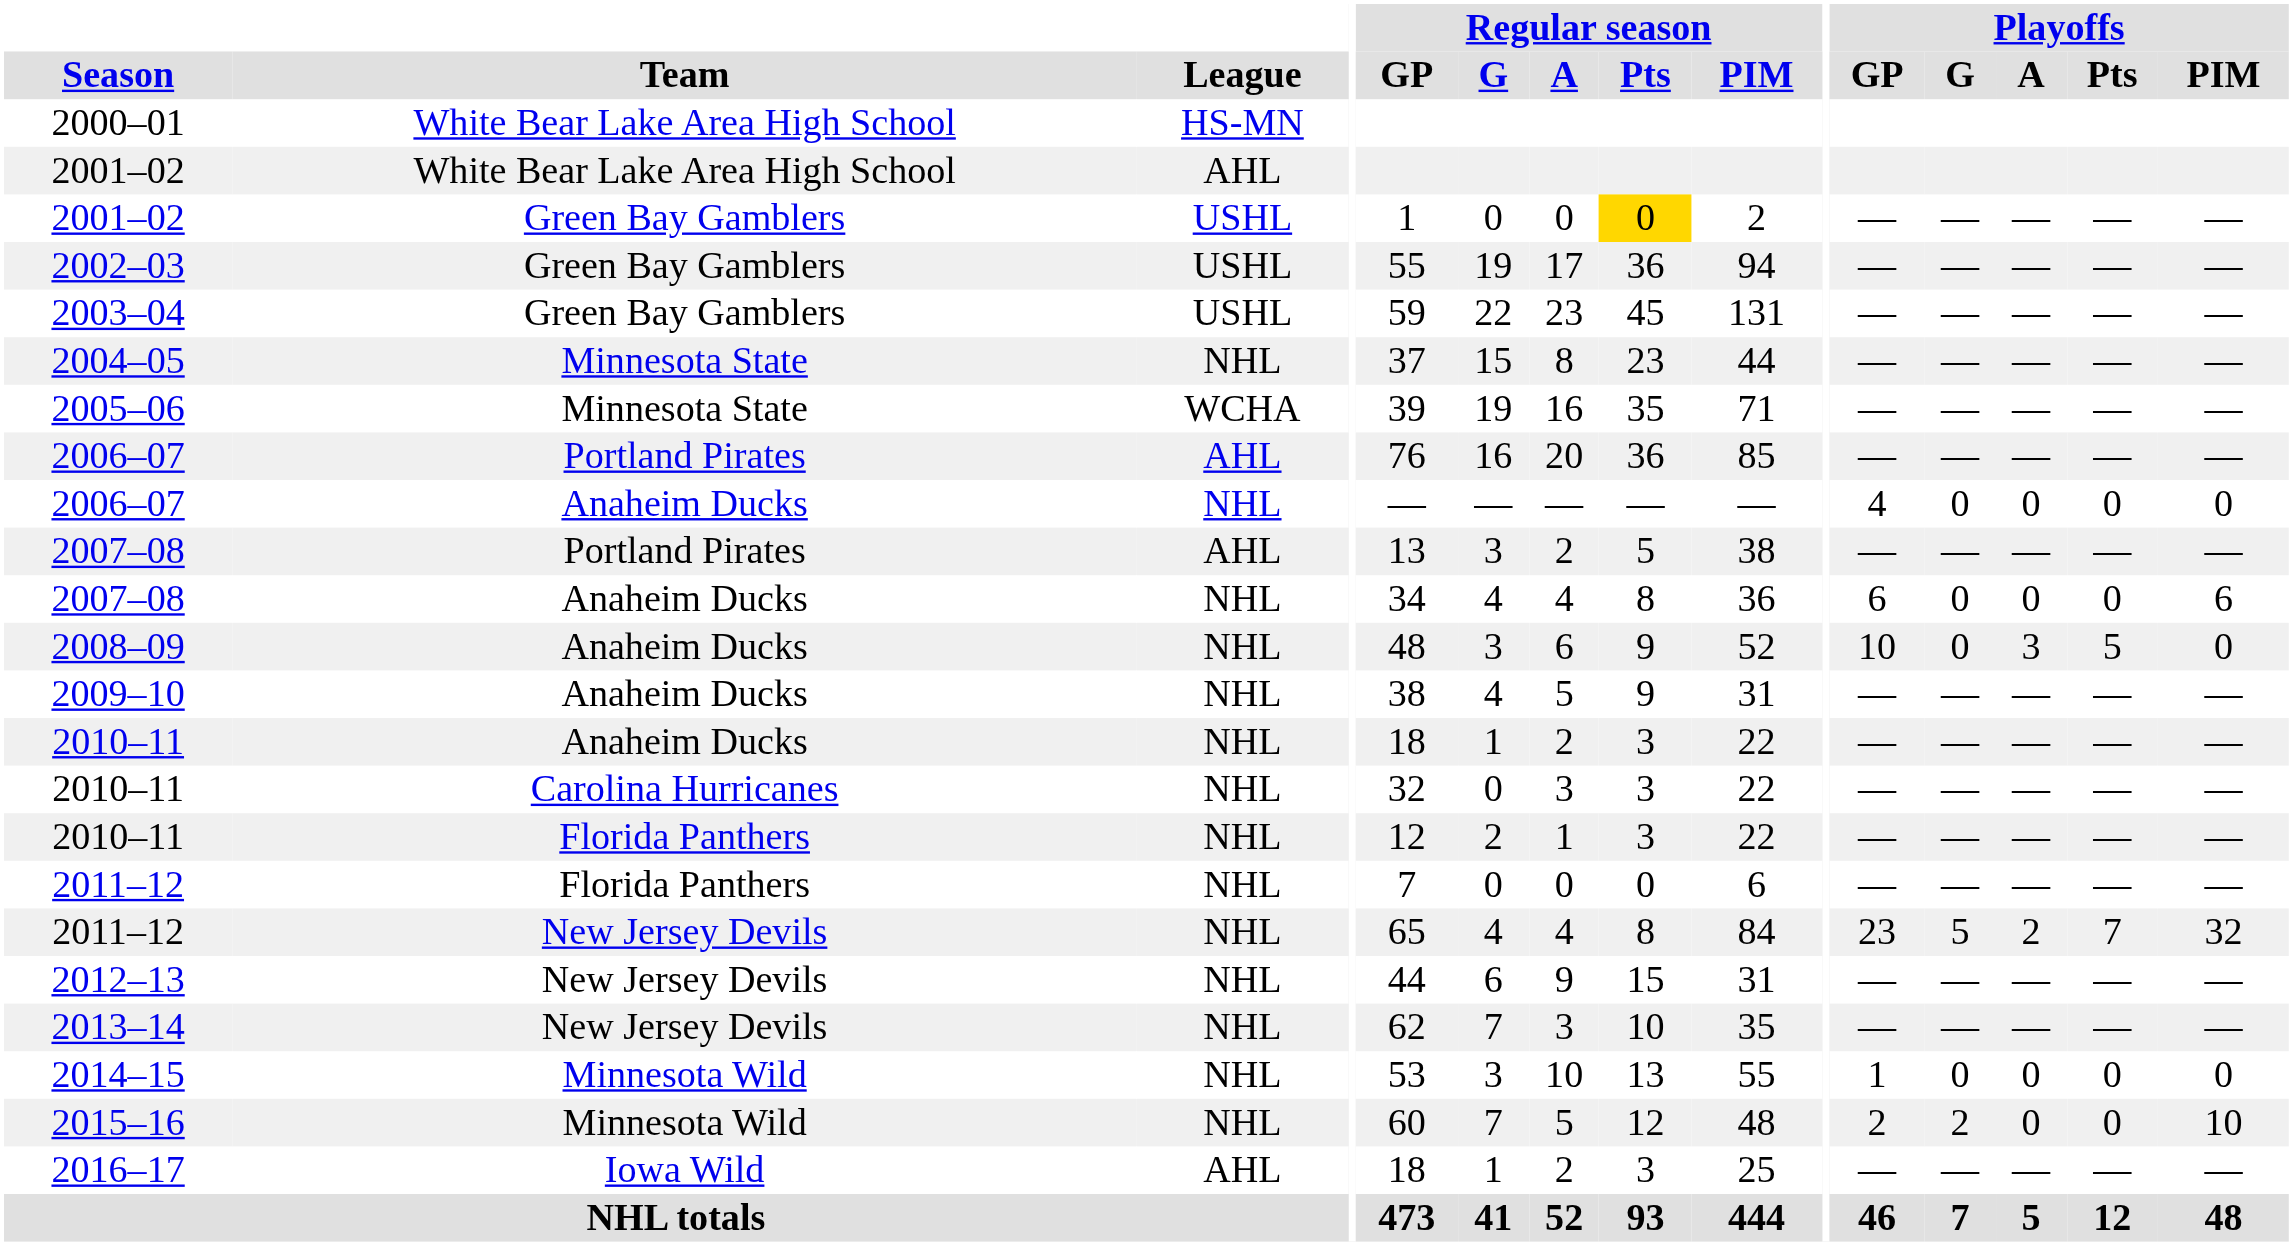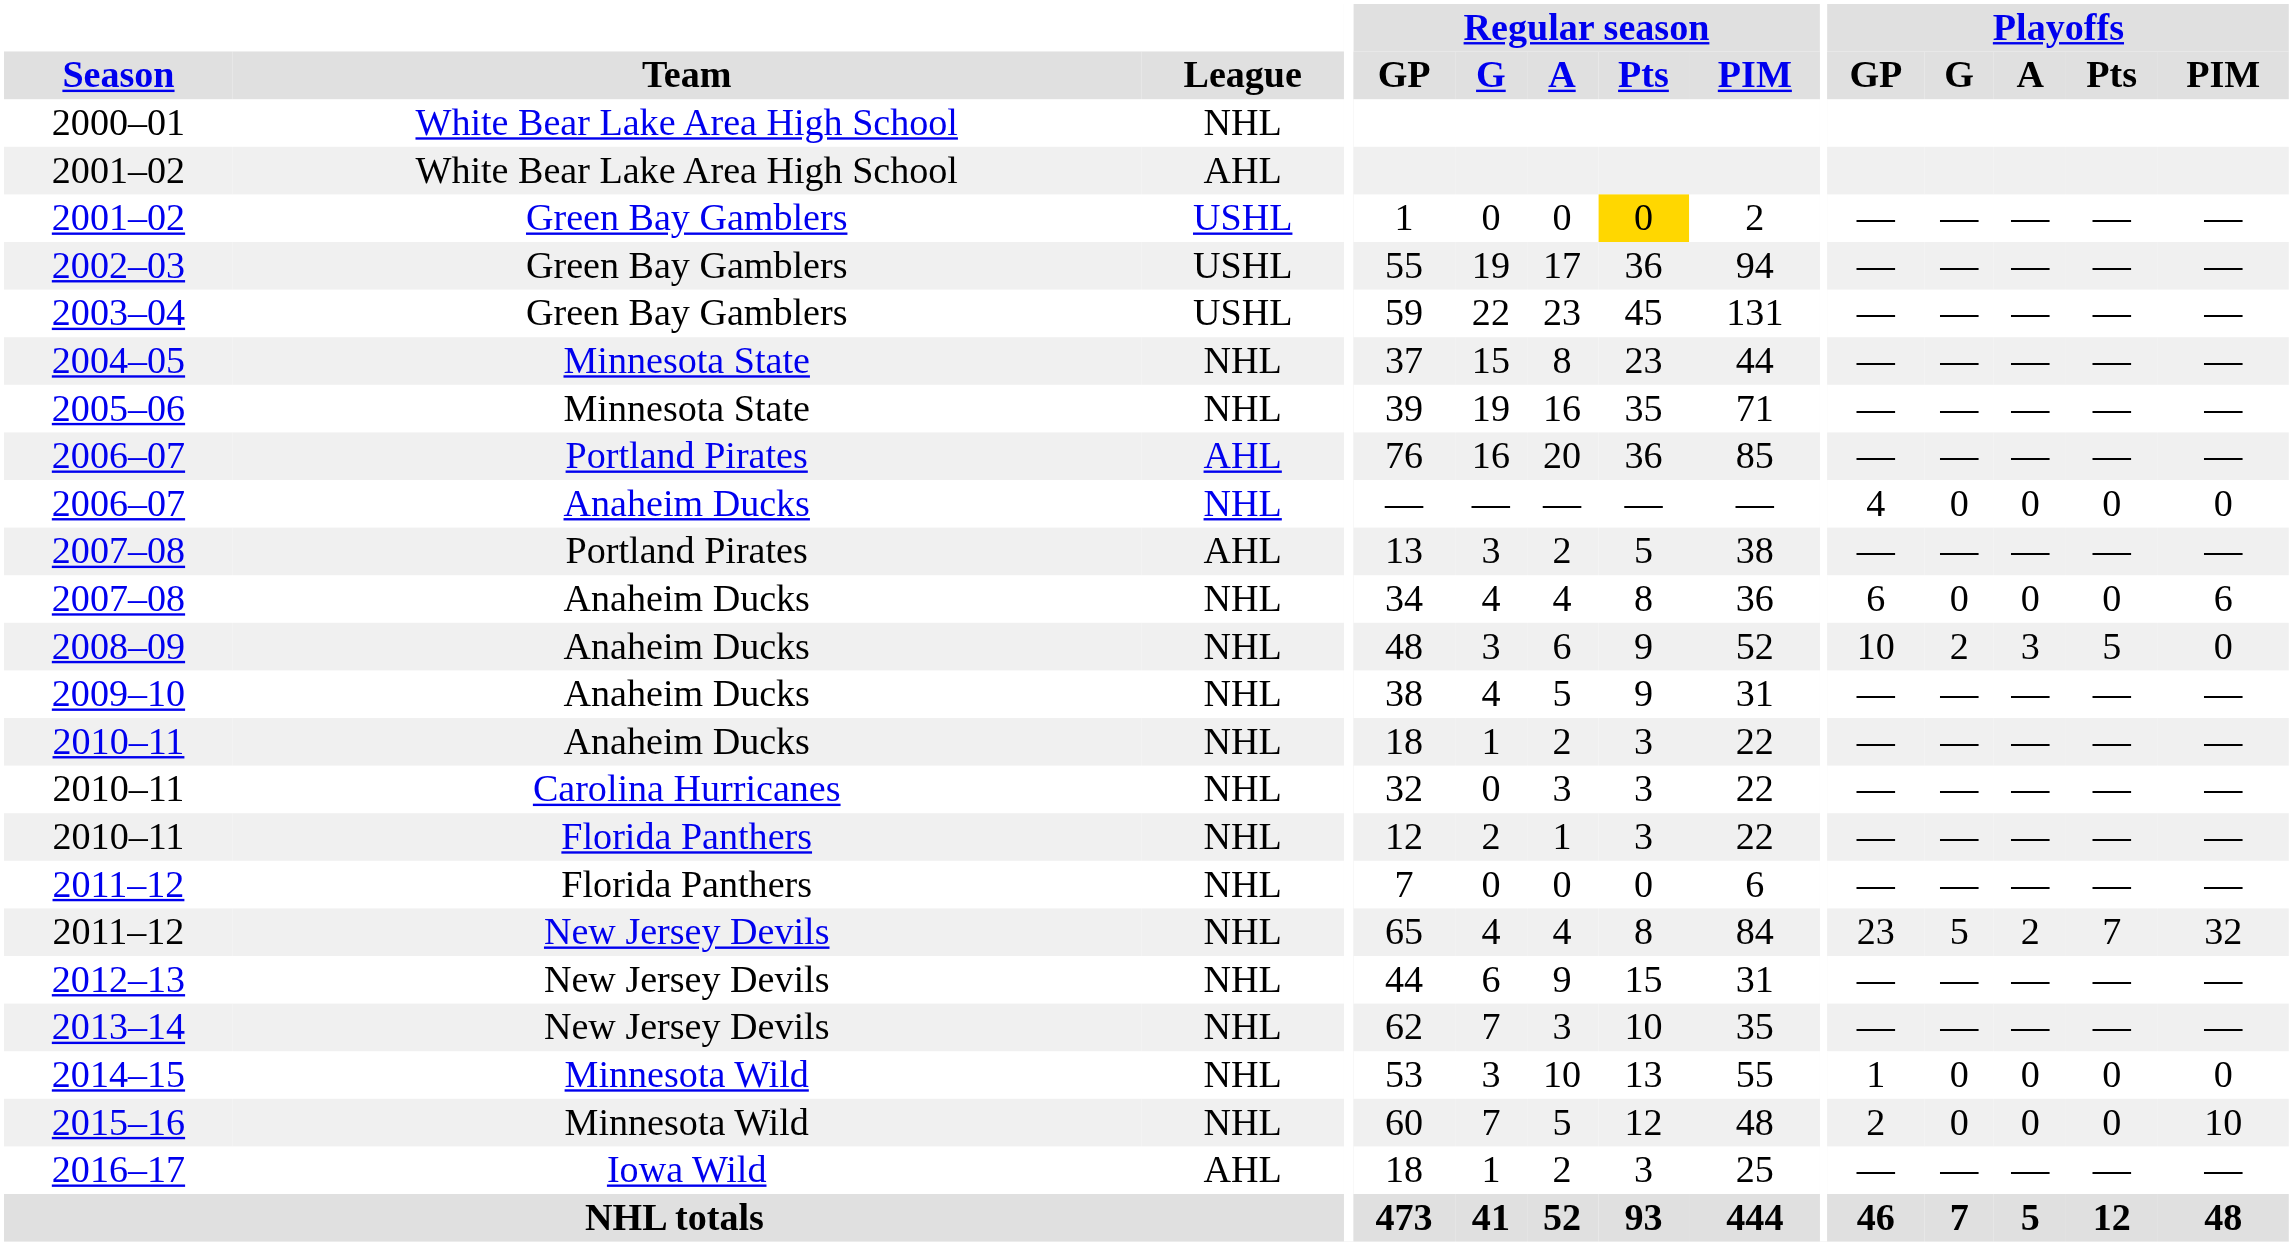2000–01 | League: HS-MN -> NHL
2005–06 | League: WCHA -> NHL
2008–09 | Playoffs / G: 0 -> 2
2015–16 | Playoffs / G: 2 -> 0
